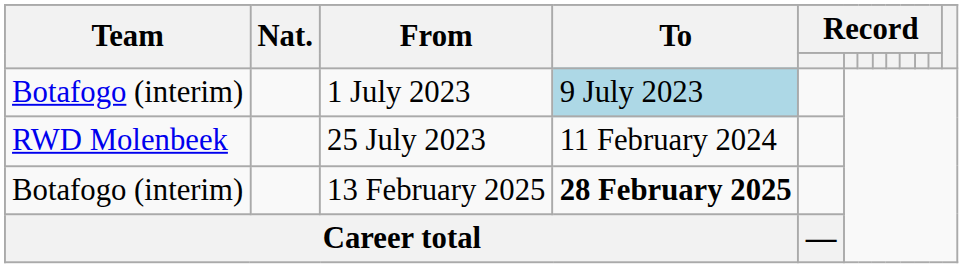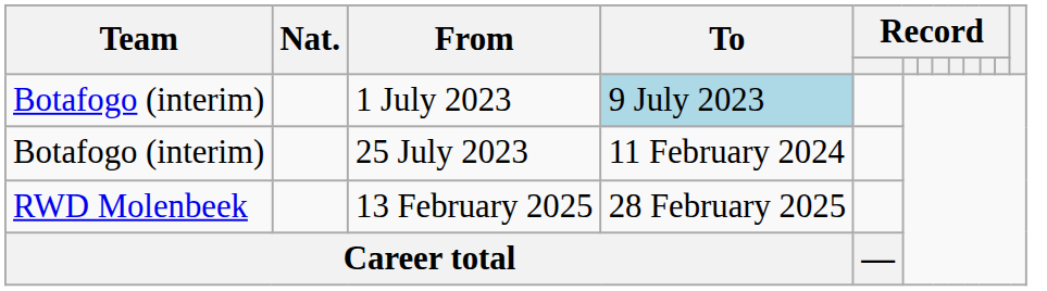25 July 2023 | Team: RWD Molenbeek -> Botafogo (interim)
13 February 2025 | Team: Botafogo (interim) -> RWD Molenbeek
13 February 2025 | To: bold -> normal
